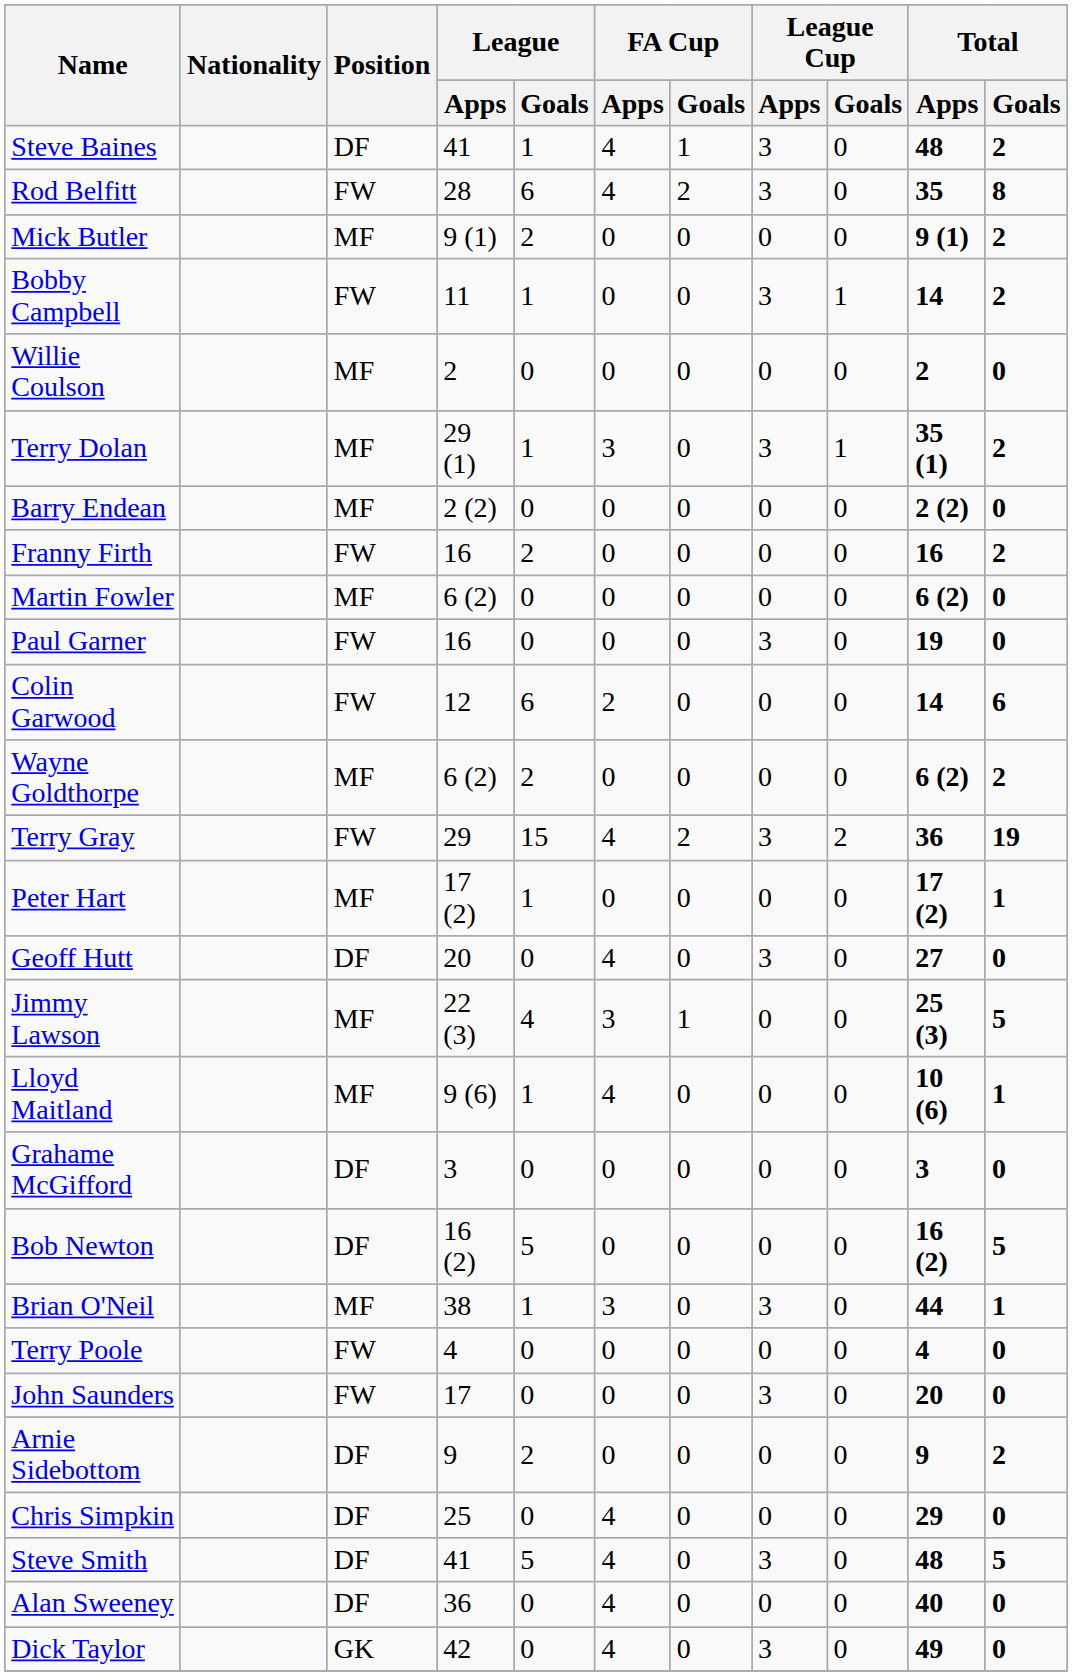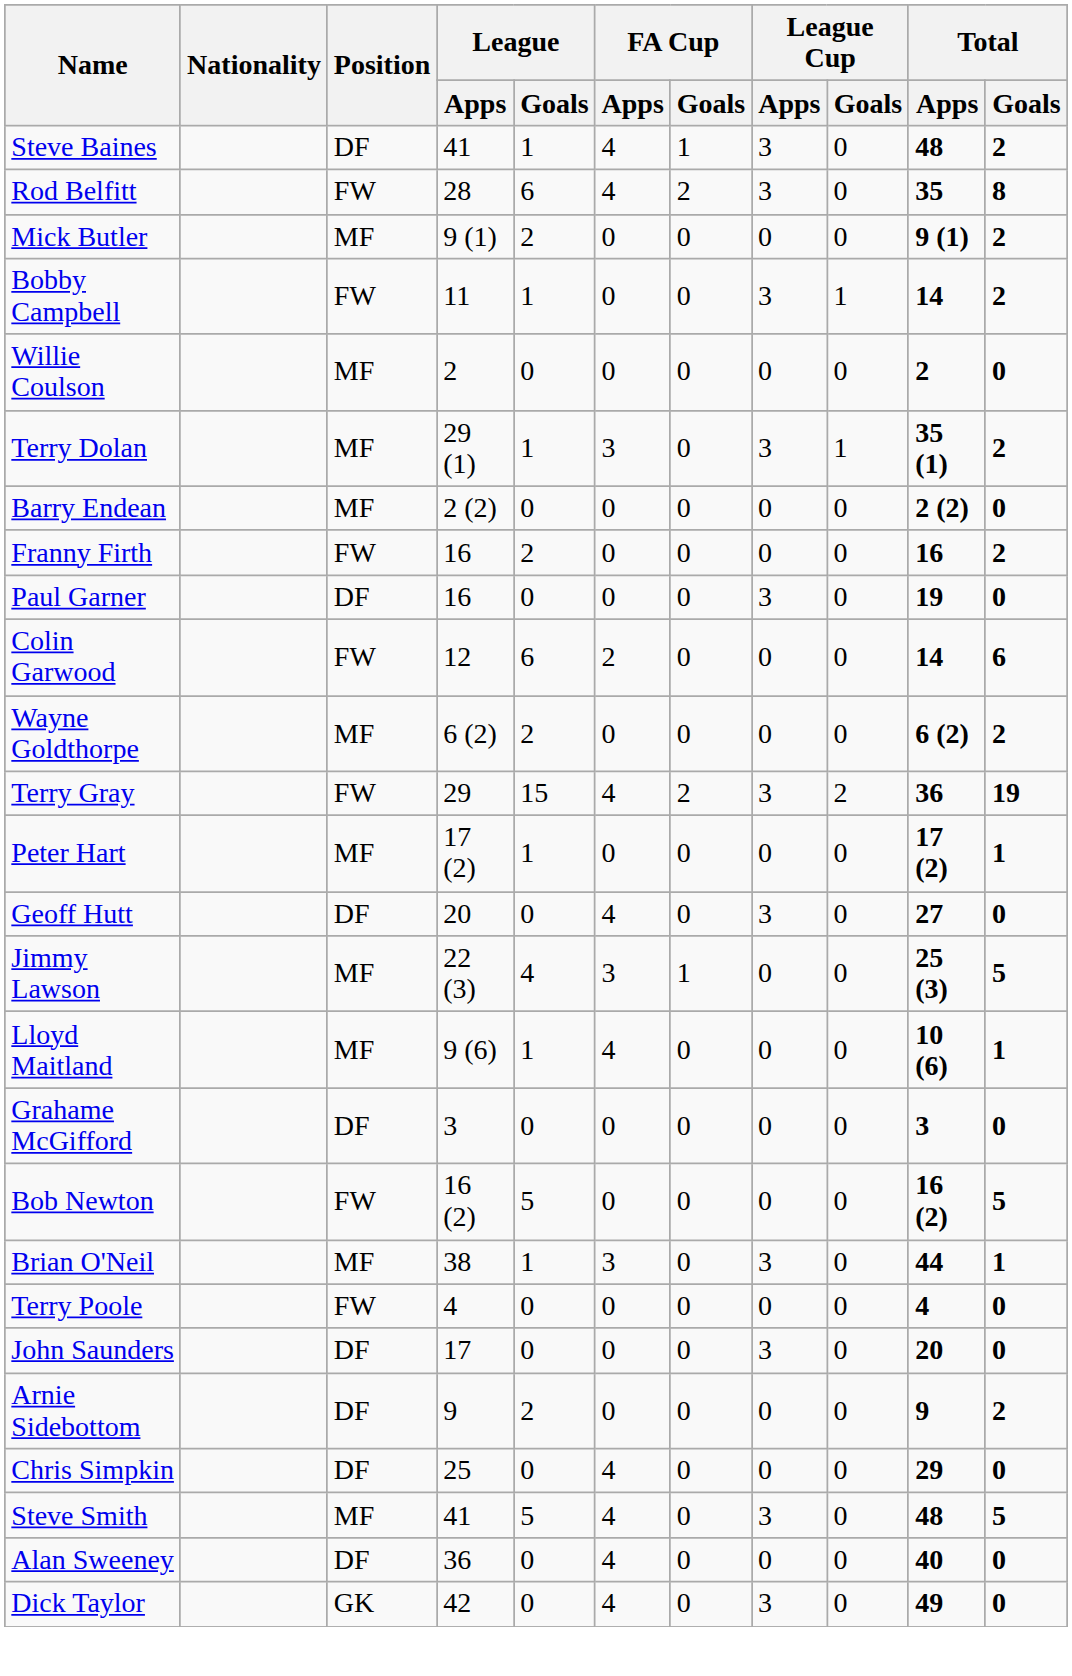- row: Martin Fowler | MF | 6 (2) | 0 | 0 | 0 | 0 | 0 | 6 (2) | 0
Paul Garner | Position: FW -> DF
Bob Newton | Position: DF -> FW
John Saunders | Position: FW -> DF
Steve Smith | Position: DF -> MF
